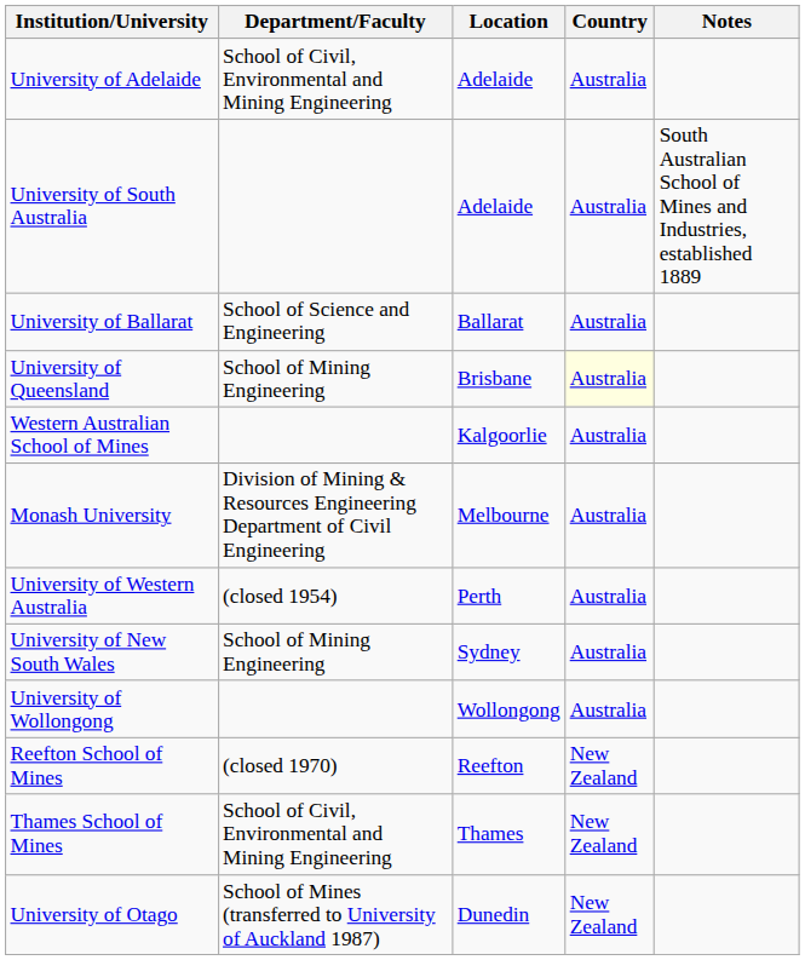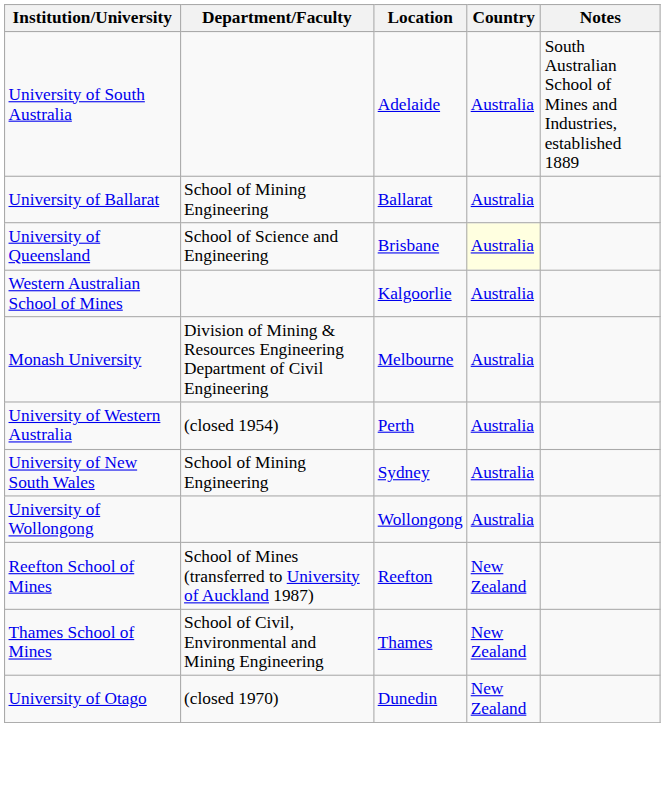- row: University of Adelaide | School of Civil, Environmental and Mining Engineering | Adelaide | Australia
University of Ballarat | Department/Faculty: School of Science and Engineering -> School of Mining Engineering
University of Queensland | Department/Faculty: School of Mining Engineering -> School of Science and Engineering
Reefton School of Mines | Department/Faculty: (closed 1970) -> School of Mines (transferred to University of Auckland 1987)
University of Otago | Department/Faculty: School of Mines (transferred to University of Auckland 1987) -> (closed 1970)
